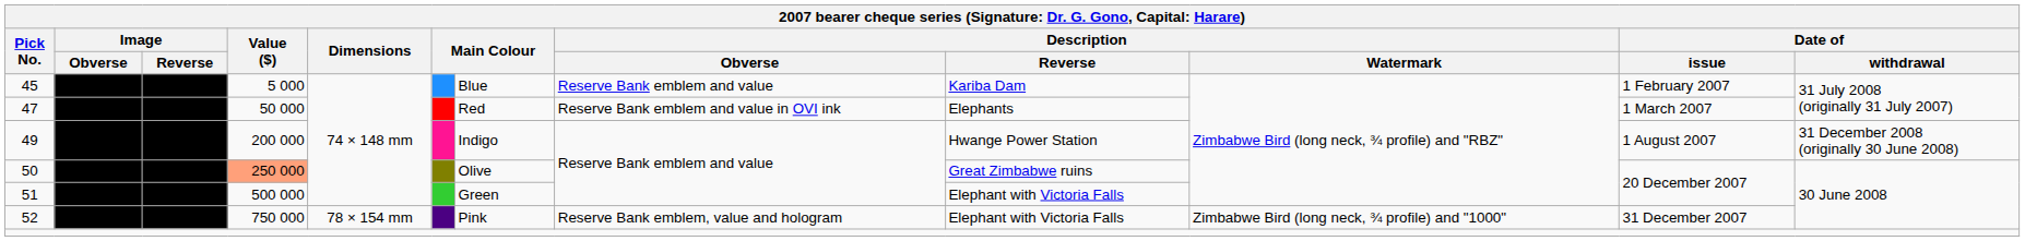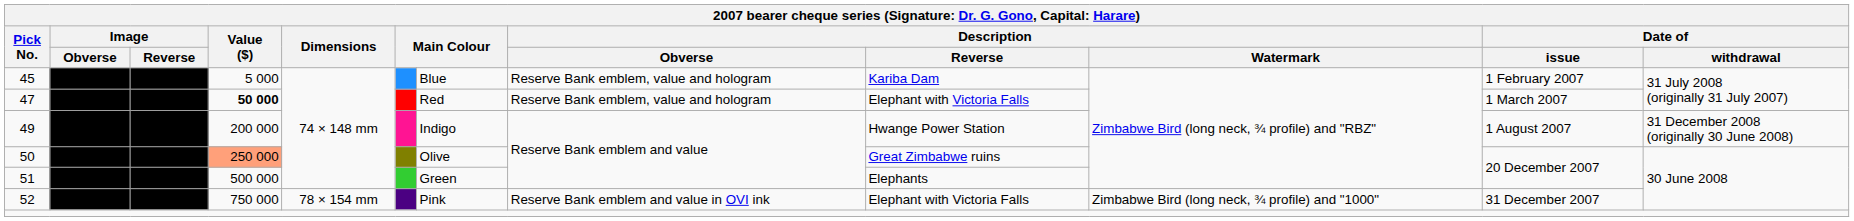45 | column 8: Reserve Bank emblem and value -> Reserve Bank emblem, value and hologram
47 | column 4: normal -> bold
47 | column 8: Reserve Bank emblem and value in OVI ink -> Reserve Bank emblem, value and hologram
47 | column 9: Elephants -> Elephant with Victoria Falls
51 | column 9: Elephant with Victoria Falls -> Elephants
52 | column 8: Reserve Bank emblem, value and hologram -> Reserve Bank emblem and value in OVI ink
